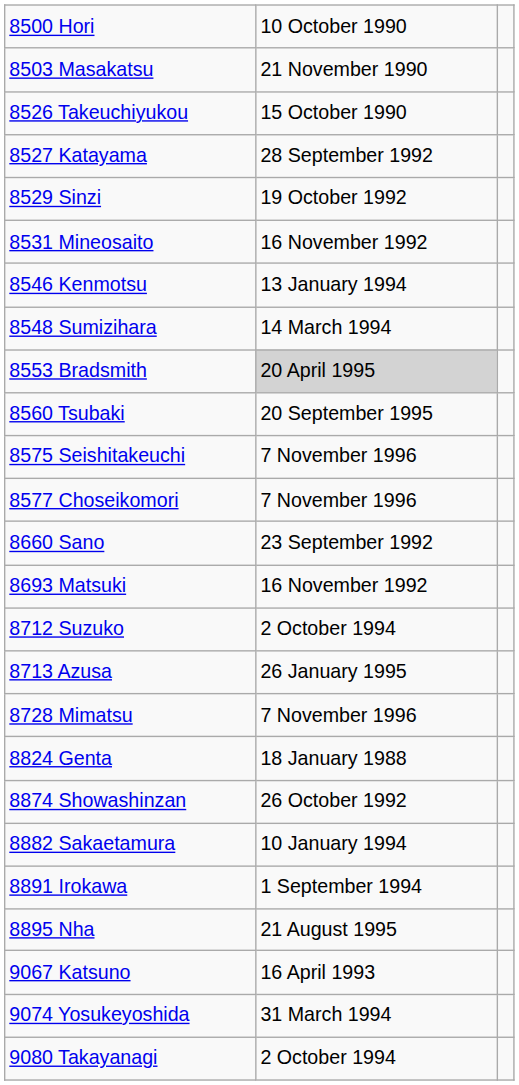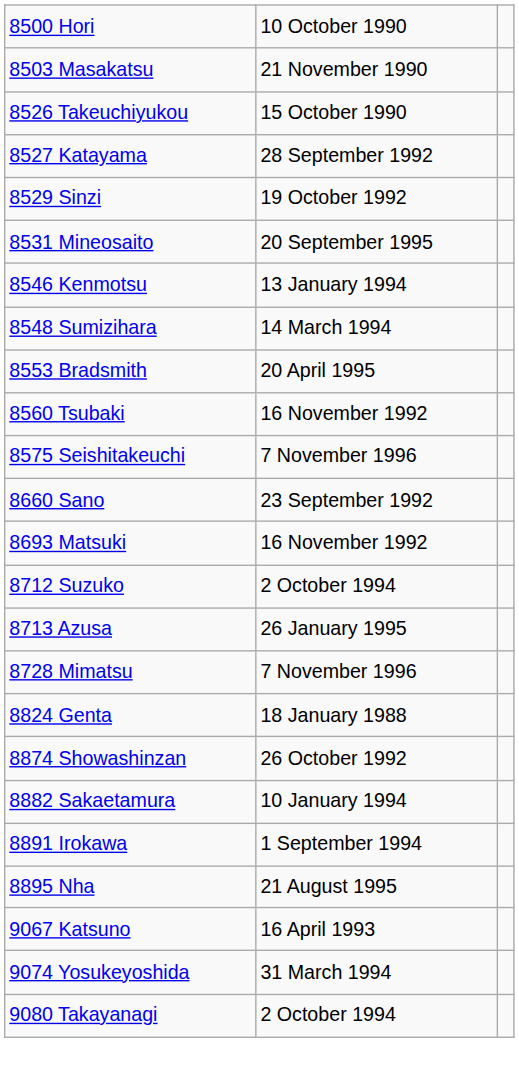8531 Mineosaito | column 2: 16 November 1992 -> 20 September 1995
8553 Bradsmith | column 2: lightgrey background -> no background
8560 Tsubaki | column 2: 20 September 1995 -> 16 November 1992
- row: 8577 Choseikomori | 7 November 1996
